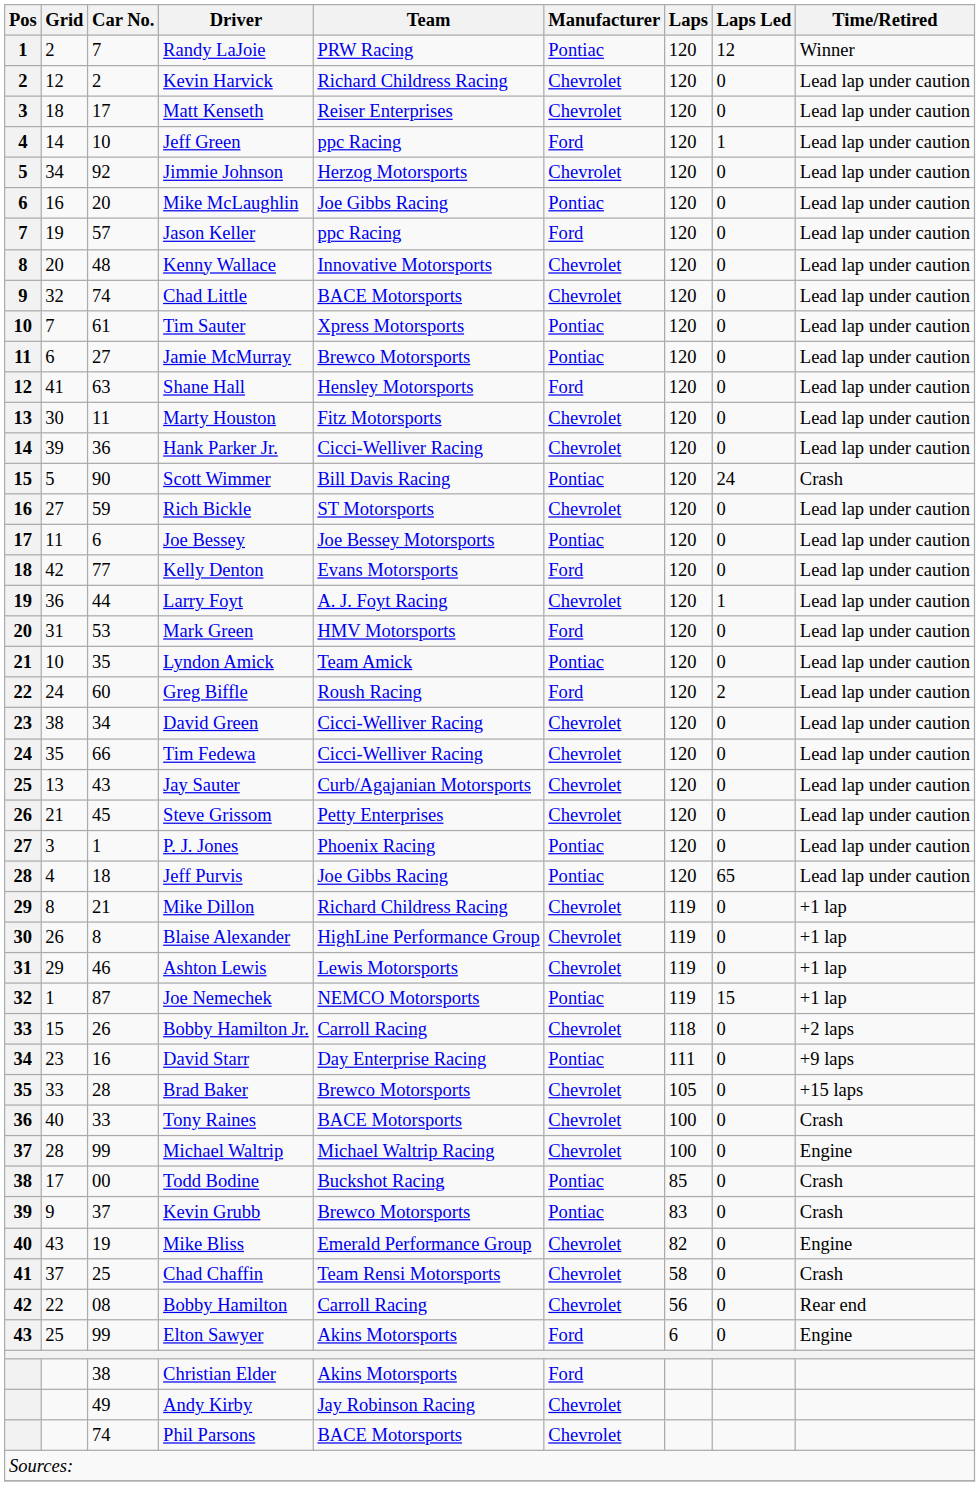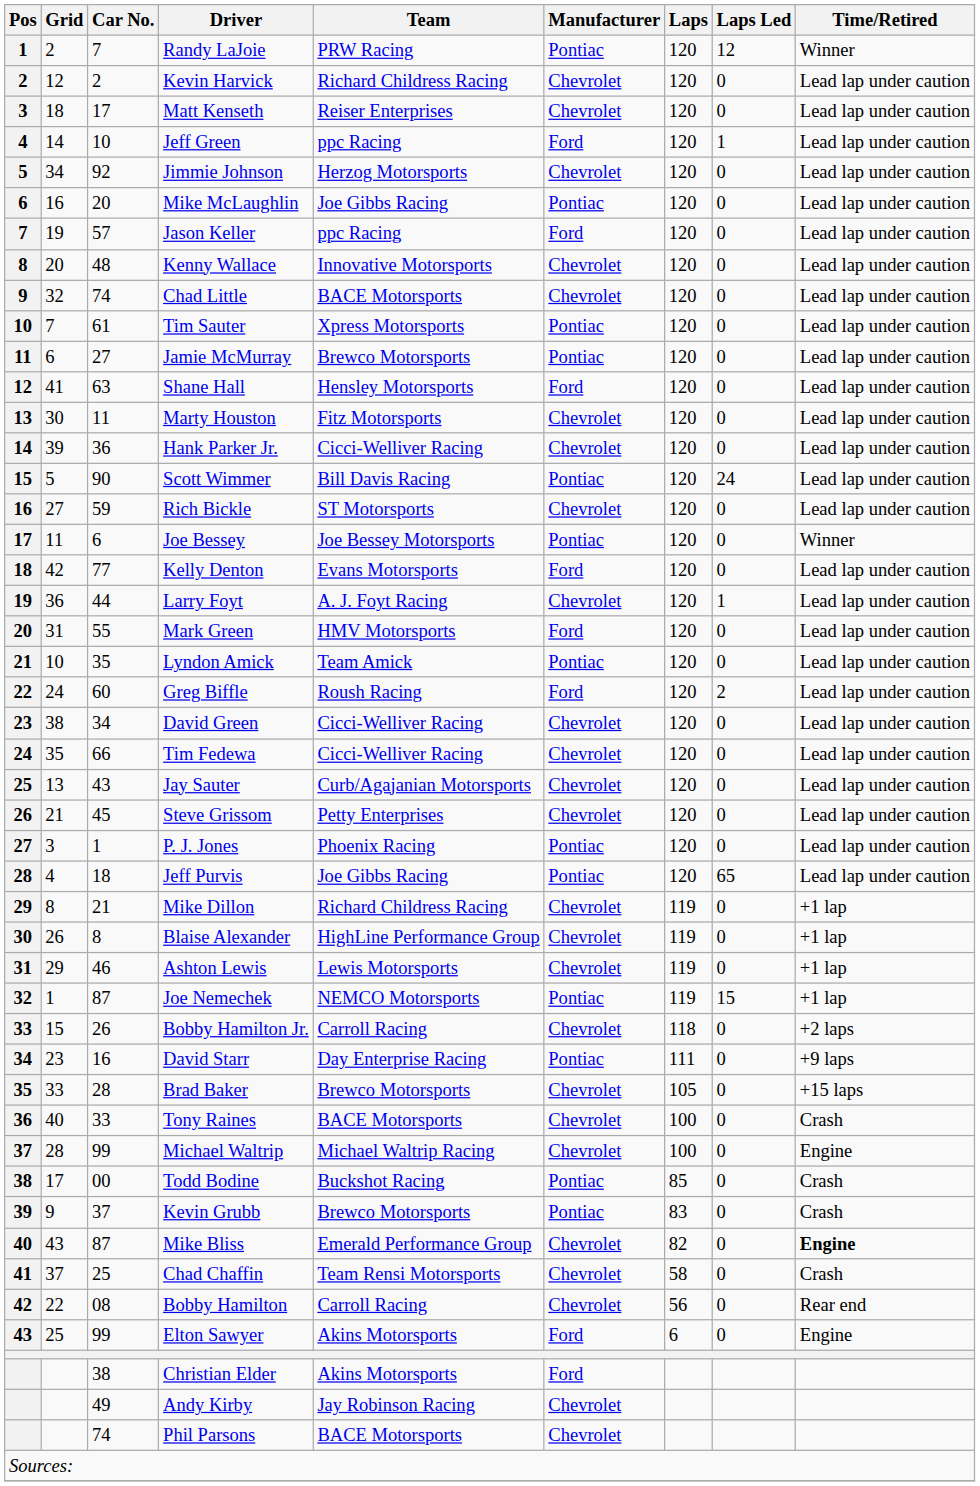Scott Wimmer | Time/Retired: Crash -> Lead lap under caution
Joe Bessey | Time/Retired: Lead lap under caution -> Winner
Mark Green | Car No.: 53 -> 55
Mike Bliss | Car No.: 19 -> 87
Mike Bliss | Time/Retired: normal -> bold
